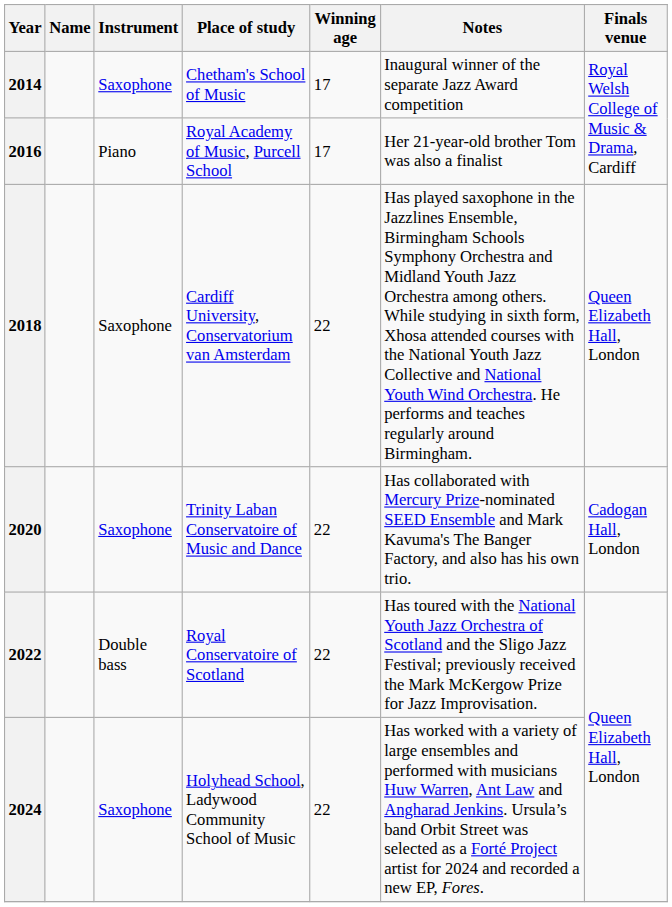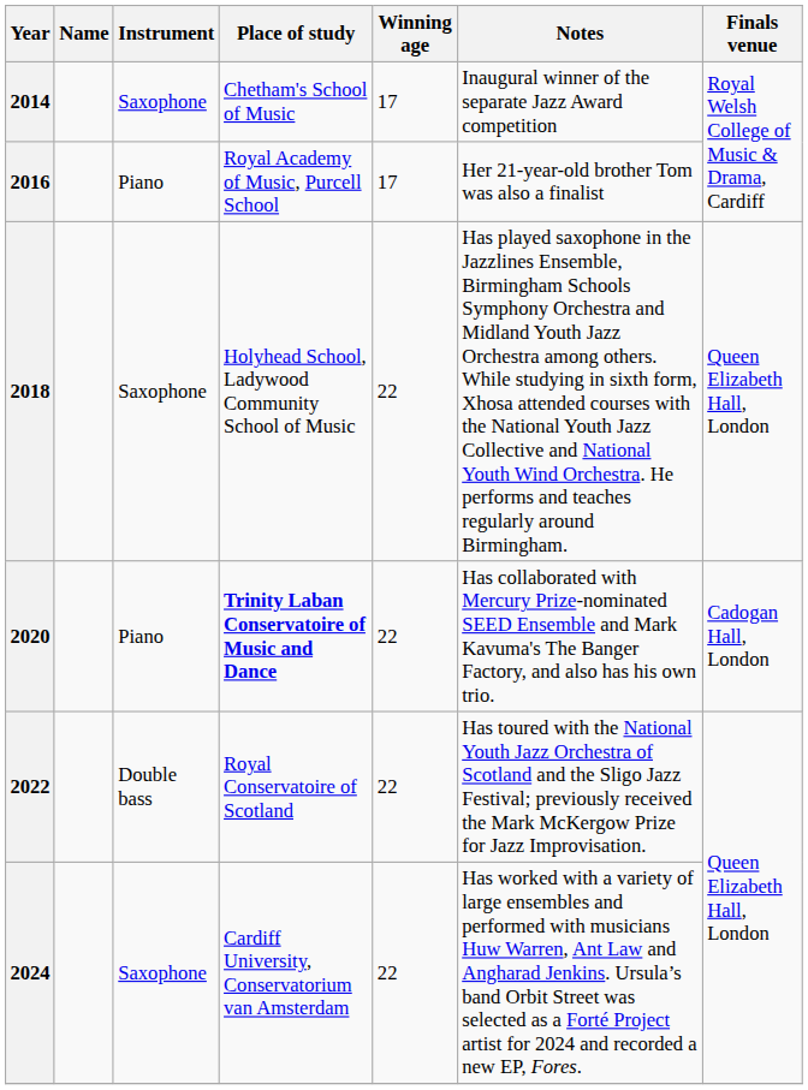2018 | Place of study: Cardiff University, Conservatorium van Amsterdam -> Holyhead School, Ladywood Community School of Music
2020 | Instrument: Saxophone -> Piano
2020 | Place of study: normal -> bold
2024 | Place of study: Holyhead School, Ladywood Community School of Music -> Cardiff University, Conservatorium van Amsterdam
